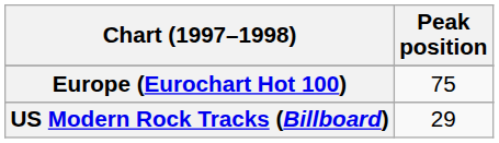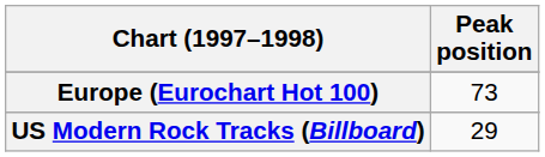Europe (Eurochart Hot 100) | Peak position: 75 -> 73
